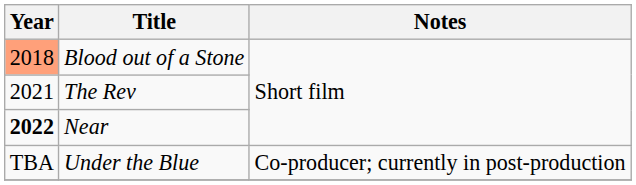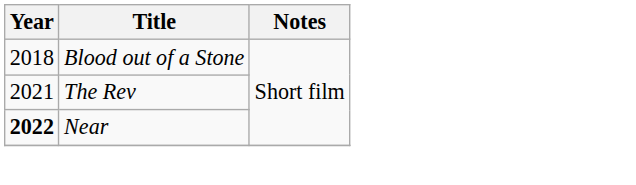Blood out of a Stone | Year: lightsalmon background -> no background
- row: TBA | Under the Blue | Co-producer; currently in post-production
